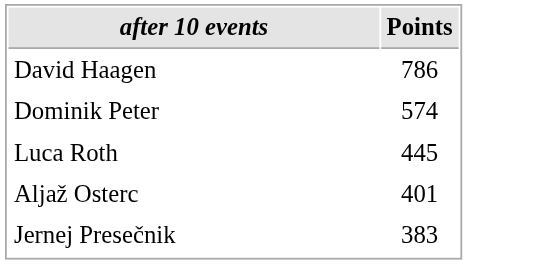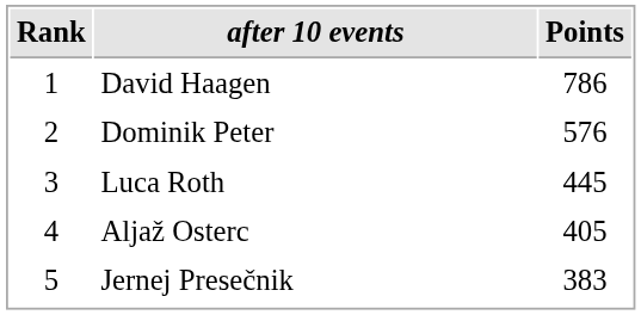+ column: Rank | 1 | 2 | 3 | 4 | 5
Dominik Peter | Points: 574 -> 576
Aljaž Osterc | Points: 401 -> 405
